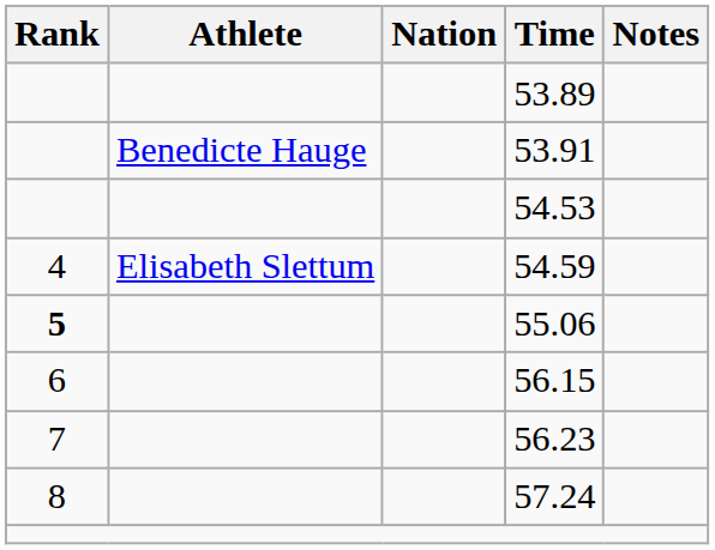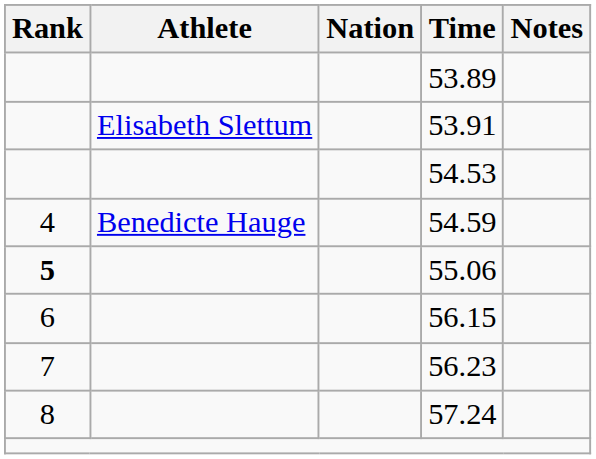53.91 | Athlete: Benedicte Hauge -> Elisabeth Slettum
54.59 | Athlete: Elisabeth Slettum -> Benedicte Hauge
